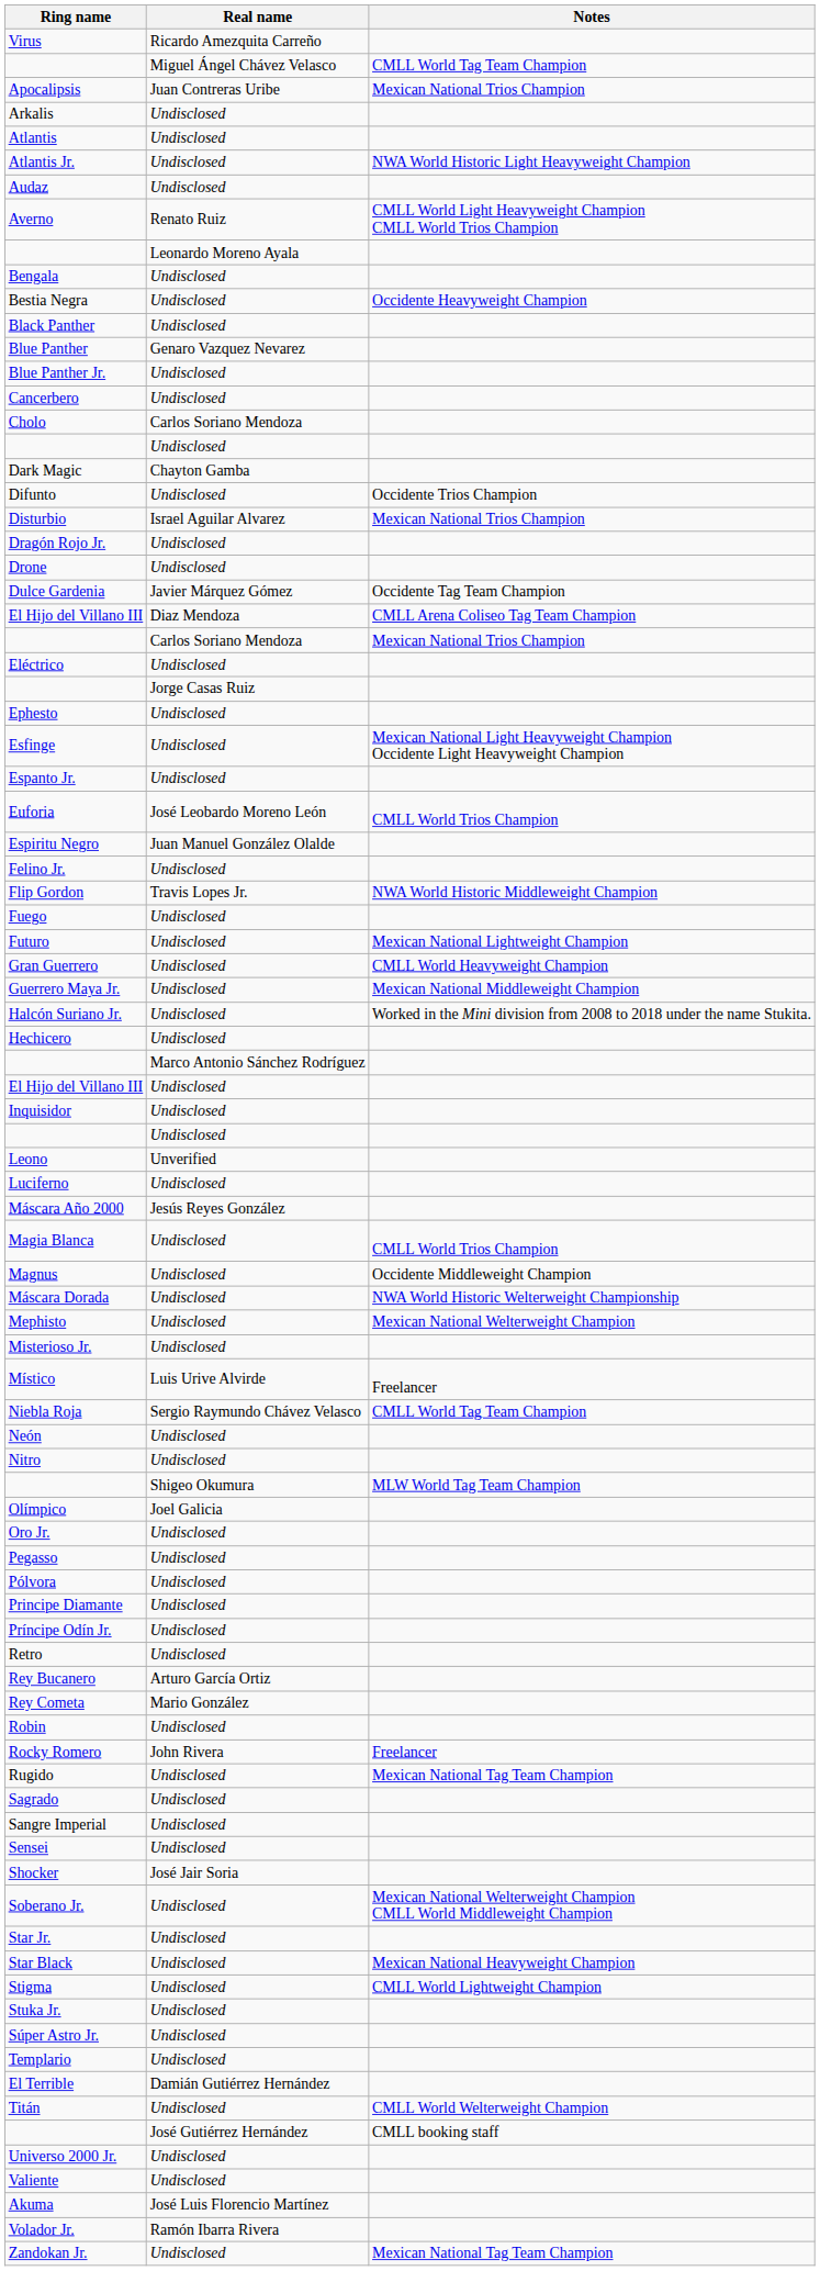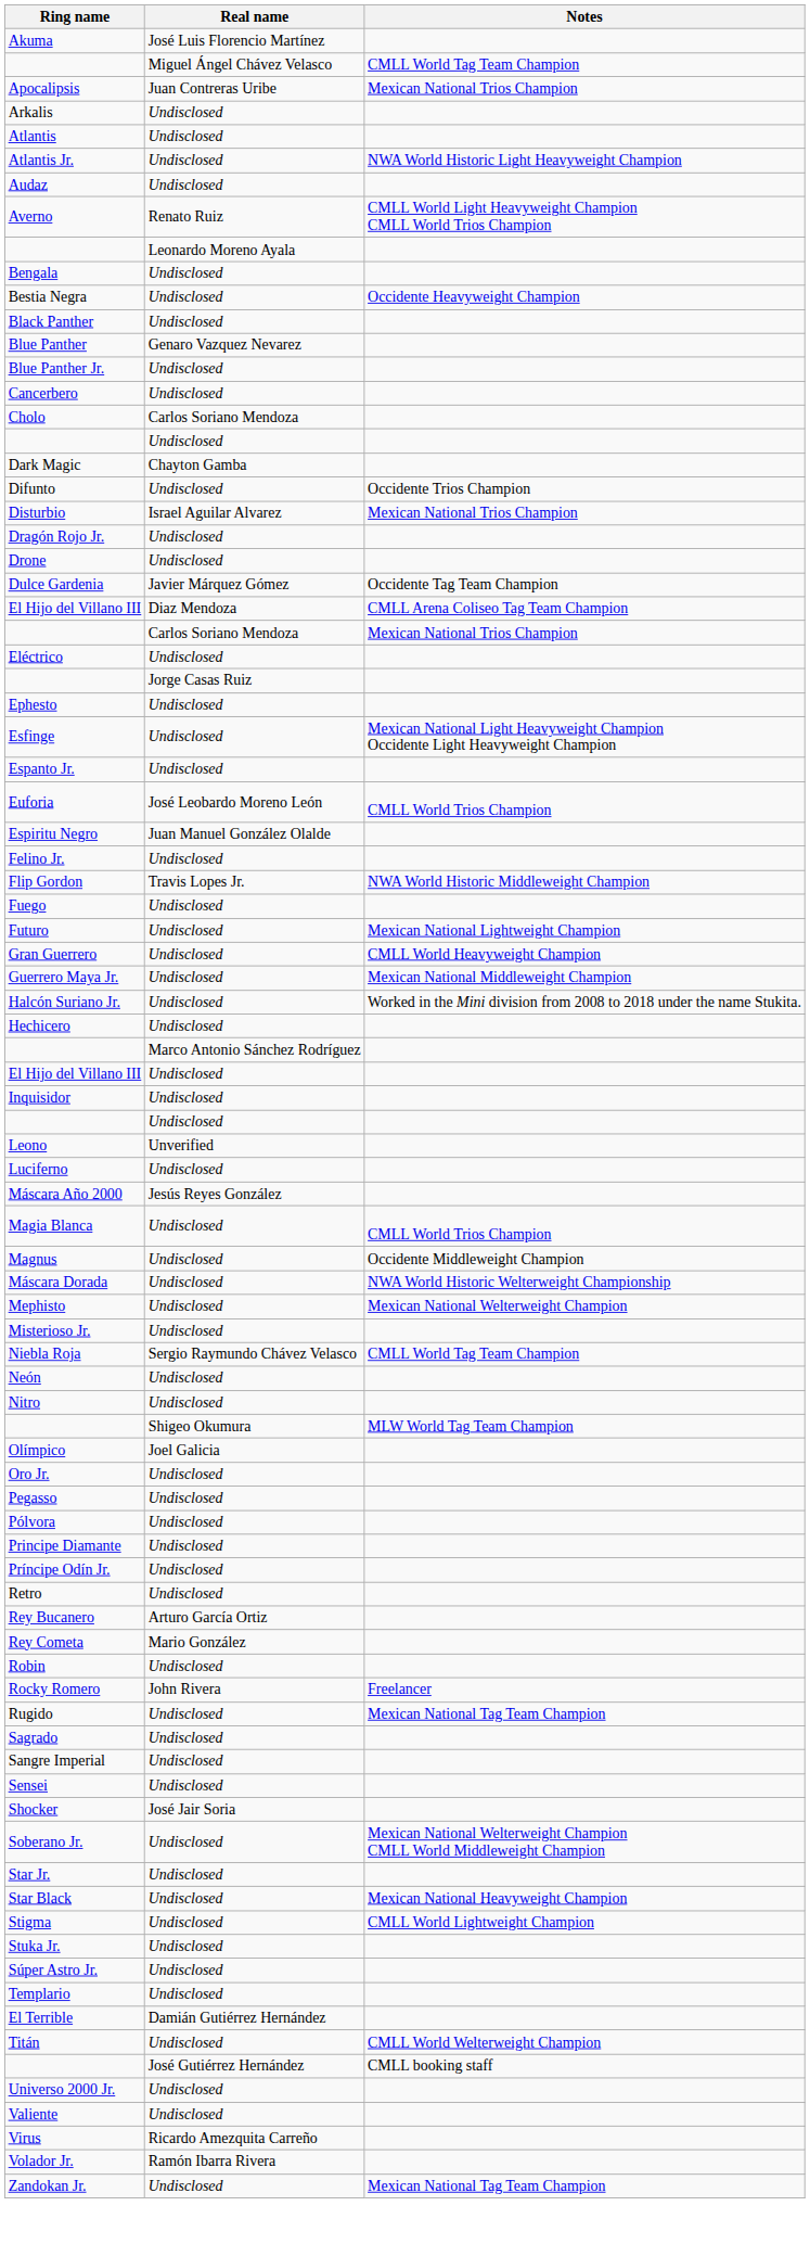rows swapped: Akuma <-> Virus
- row: Místico | Luis Urive Alvirde | Freelancer
